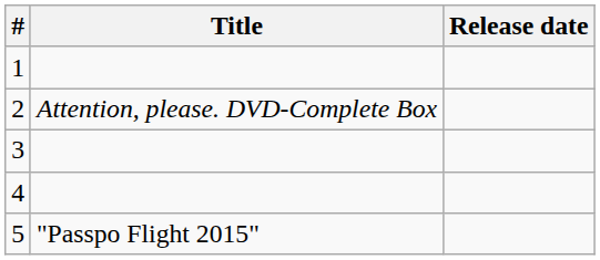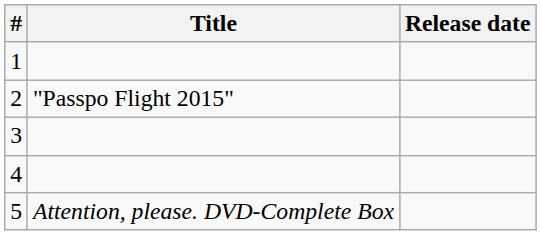2 | Title: Attention, please. DVD-Complete Box -> "Passpo Flight 2015"
5 | Title: "Passpo Flight 2015" -> Attention, please. DVD-Complete Box
